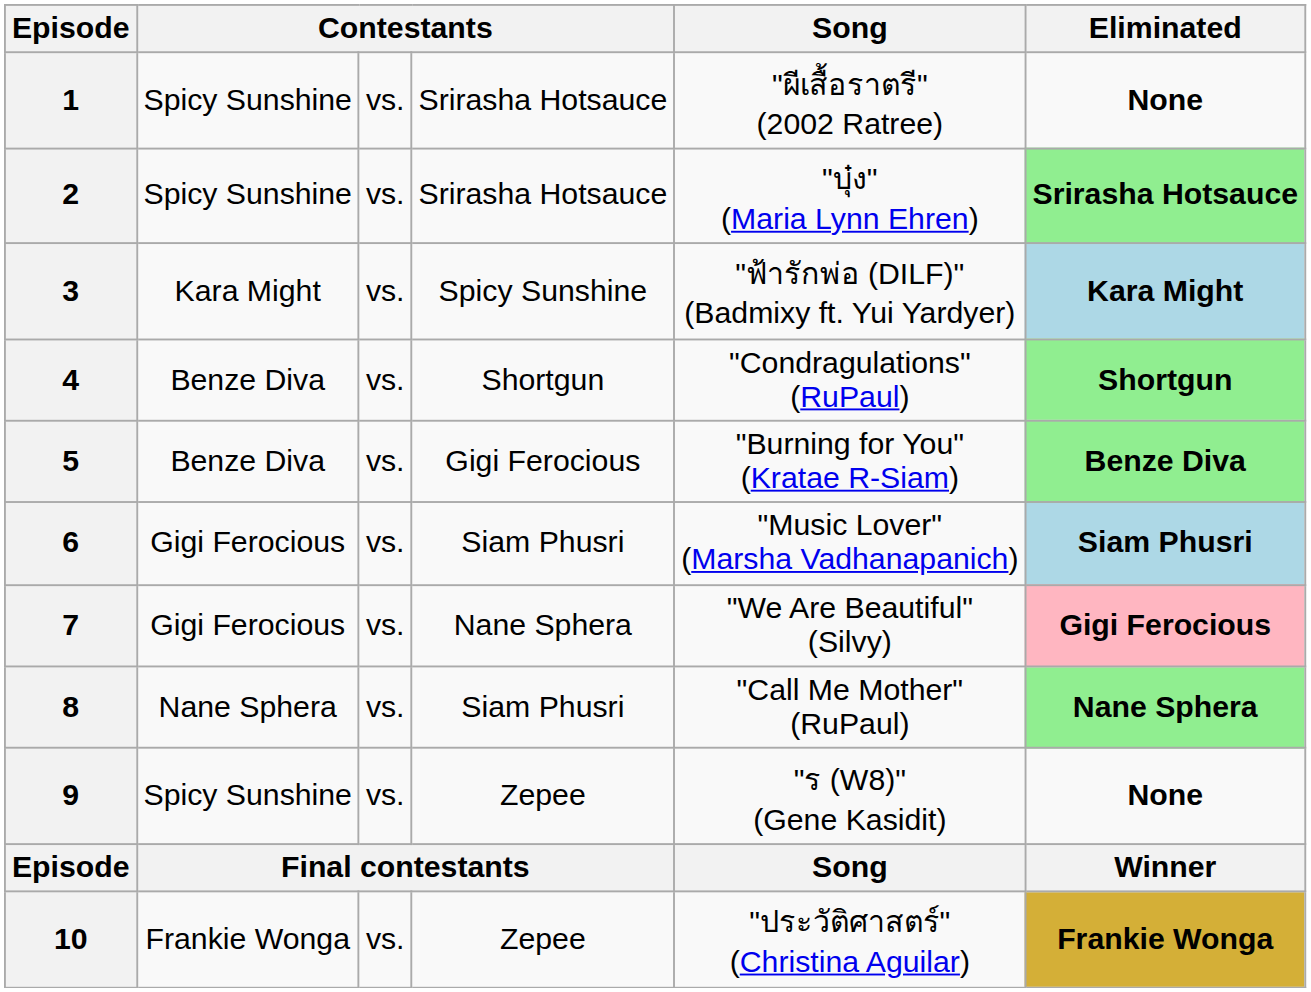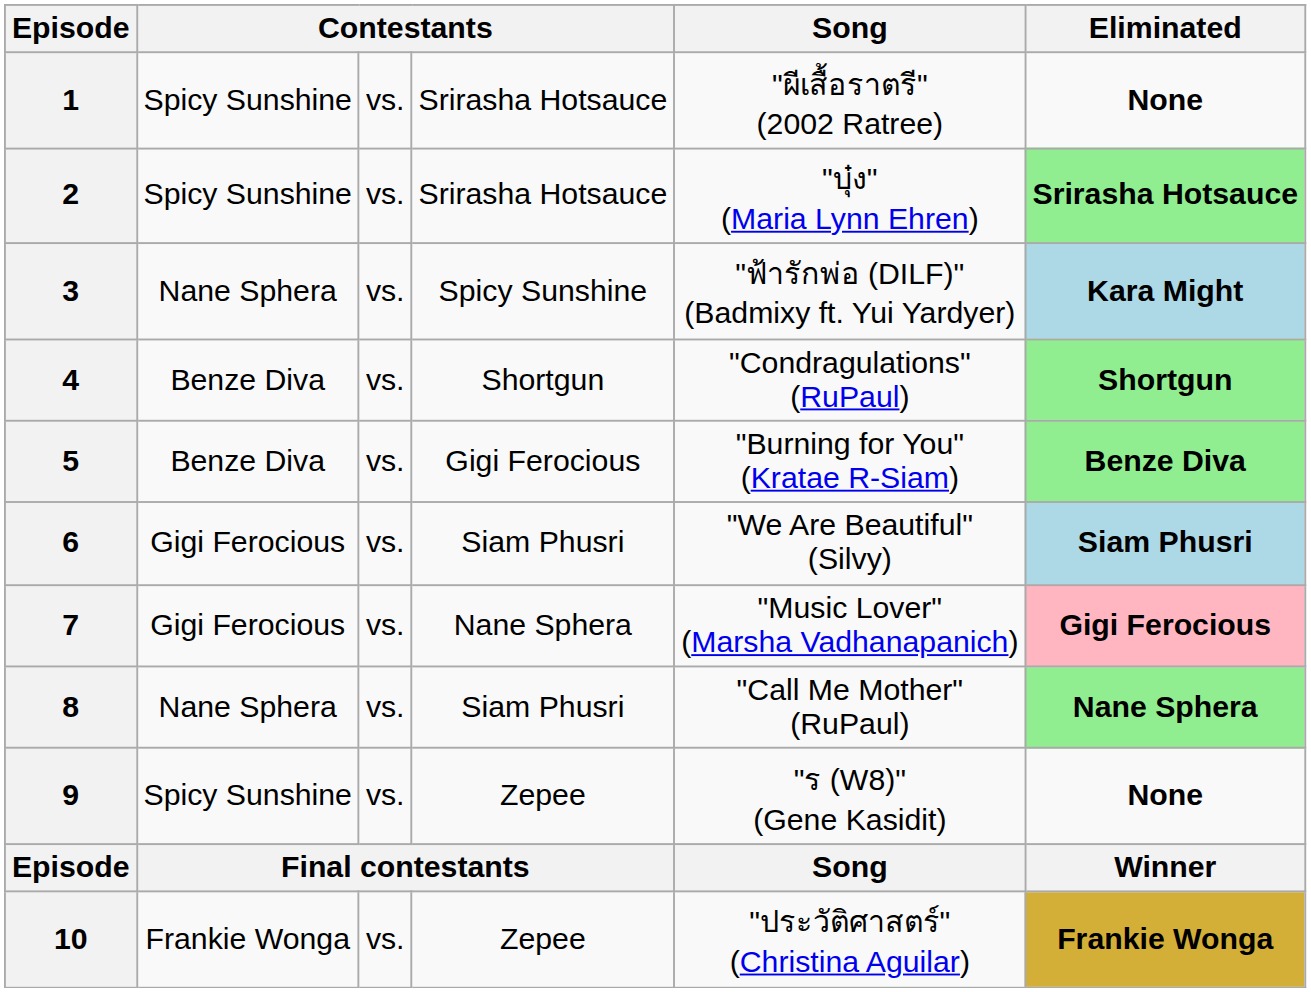3 | column 2: Kara Might -> Nane Sphera
6 | Song: "Music Lover" (Marsha Vadhanapanich) -> "We Are Beautiful" (Silvy)
7 | Song: "We Are Beautiful" (Silvy) -> "Music Lover" (Marsha Vadhanapanich)
